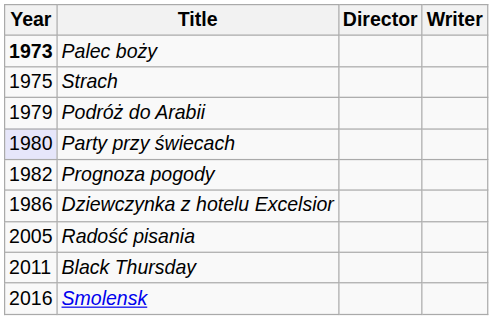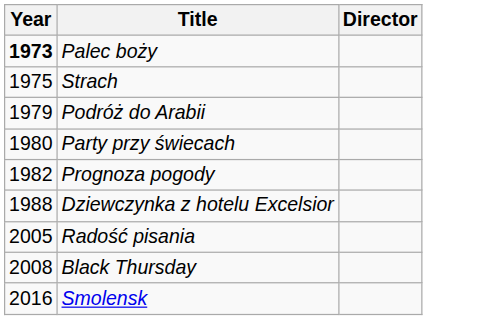- column: Writer
Party przy świecach | Year: lavender background -> no background
Dziewczynka z hotelu Excelsior | Year: 1986 -> 1988
Black Thursday | Year: 2011 -> 2008
